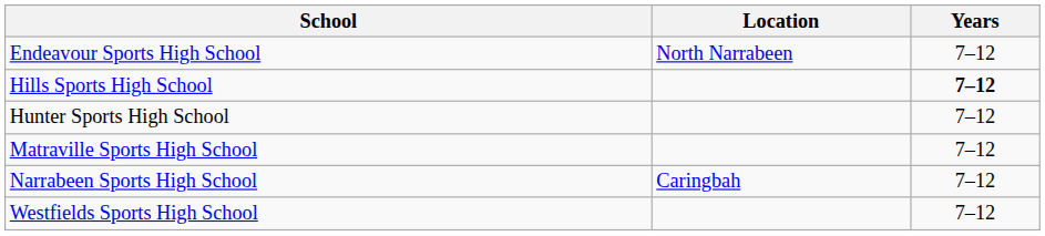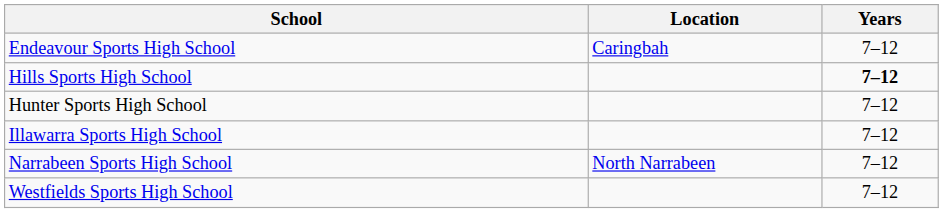Endeavour Sports High School | Location: North Narrabeen -> Caringbah
+ row: Illawarra Sports High School | 7–12
- row: Matraville Sports High School | 7–12
Narrabeen Sports High School | Location: Caringbah -> North Narrabeen
